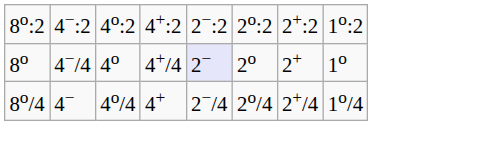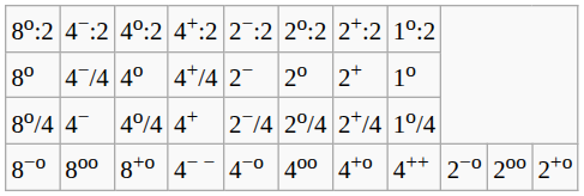8o | column 5: lavender background -> no background
+ row: 8−o | 8oo | 8+o | 4− − | 4−o | 4oo | 4+o | 4++ | 2−o | 2oo | 2+o
